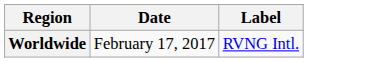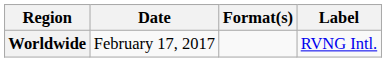+ column: Format(s)
